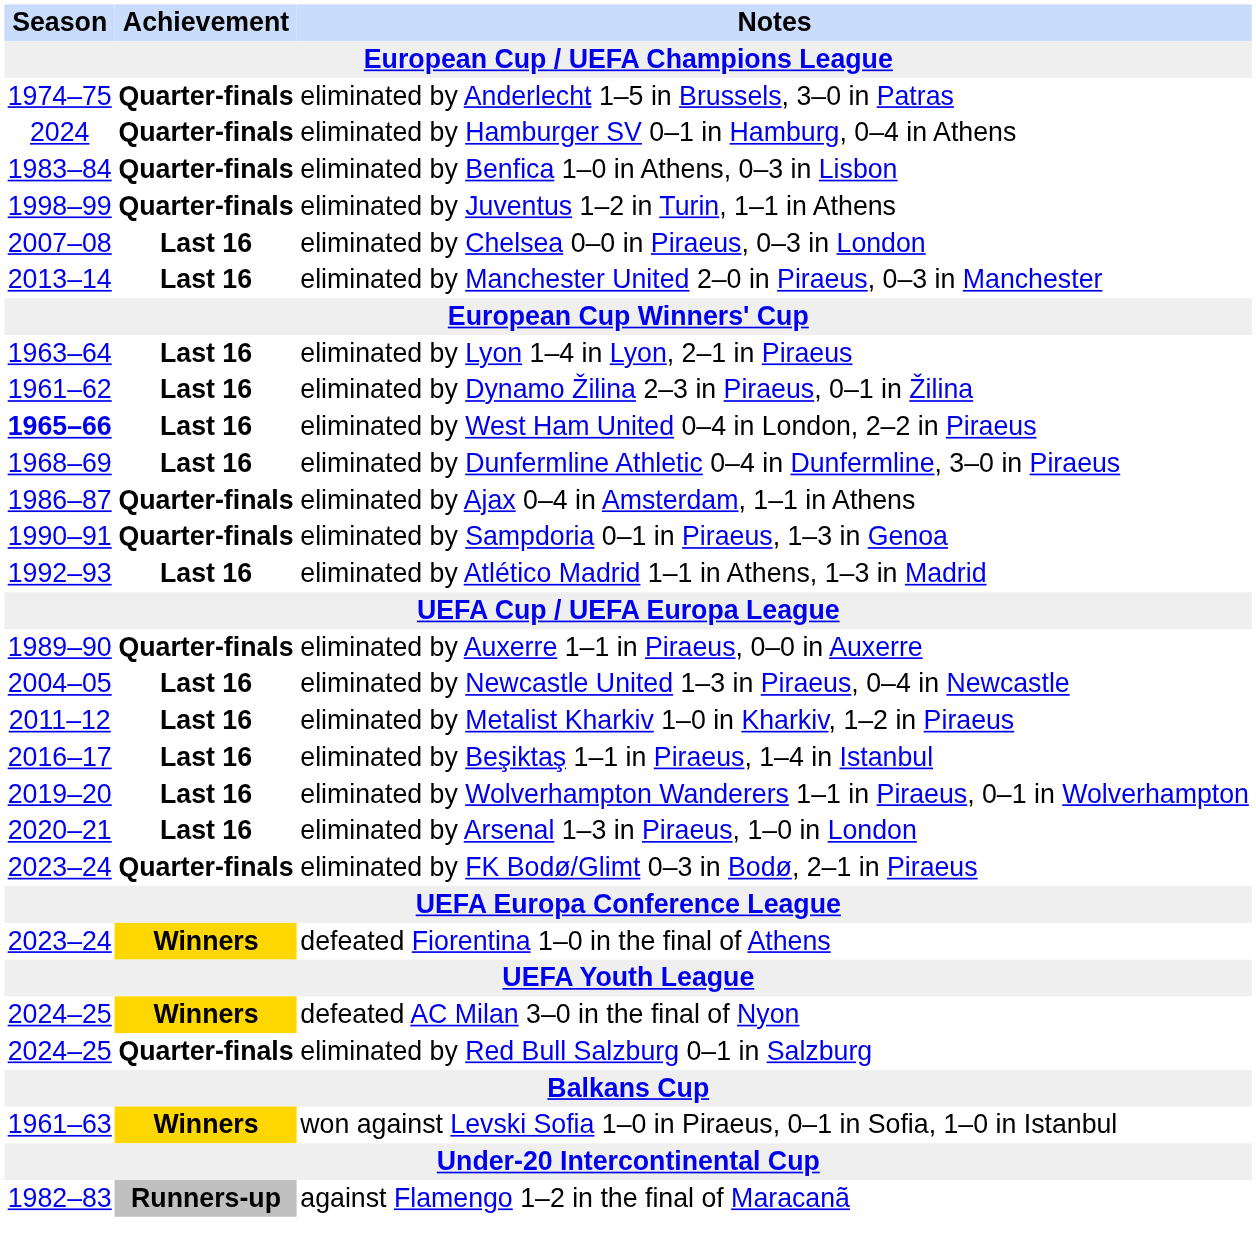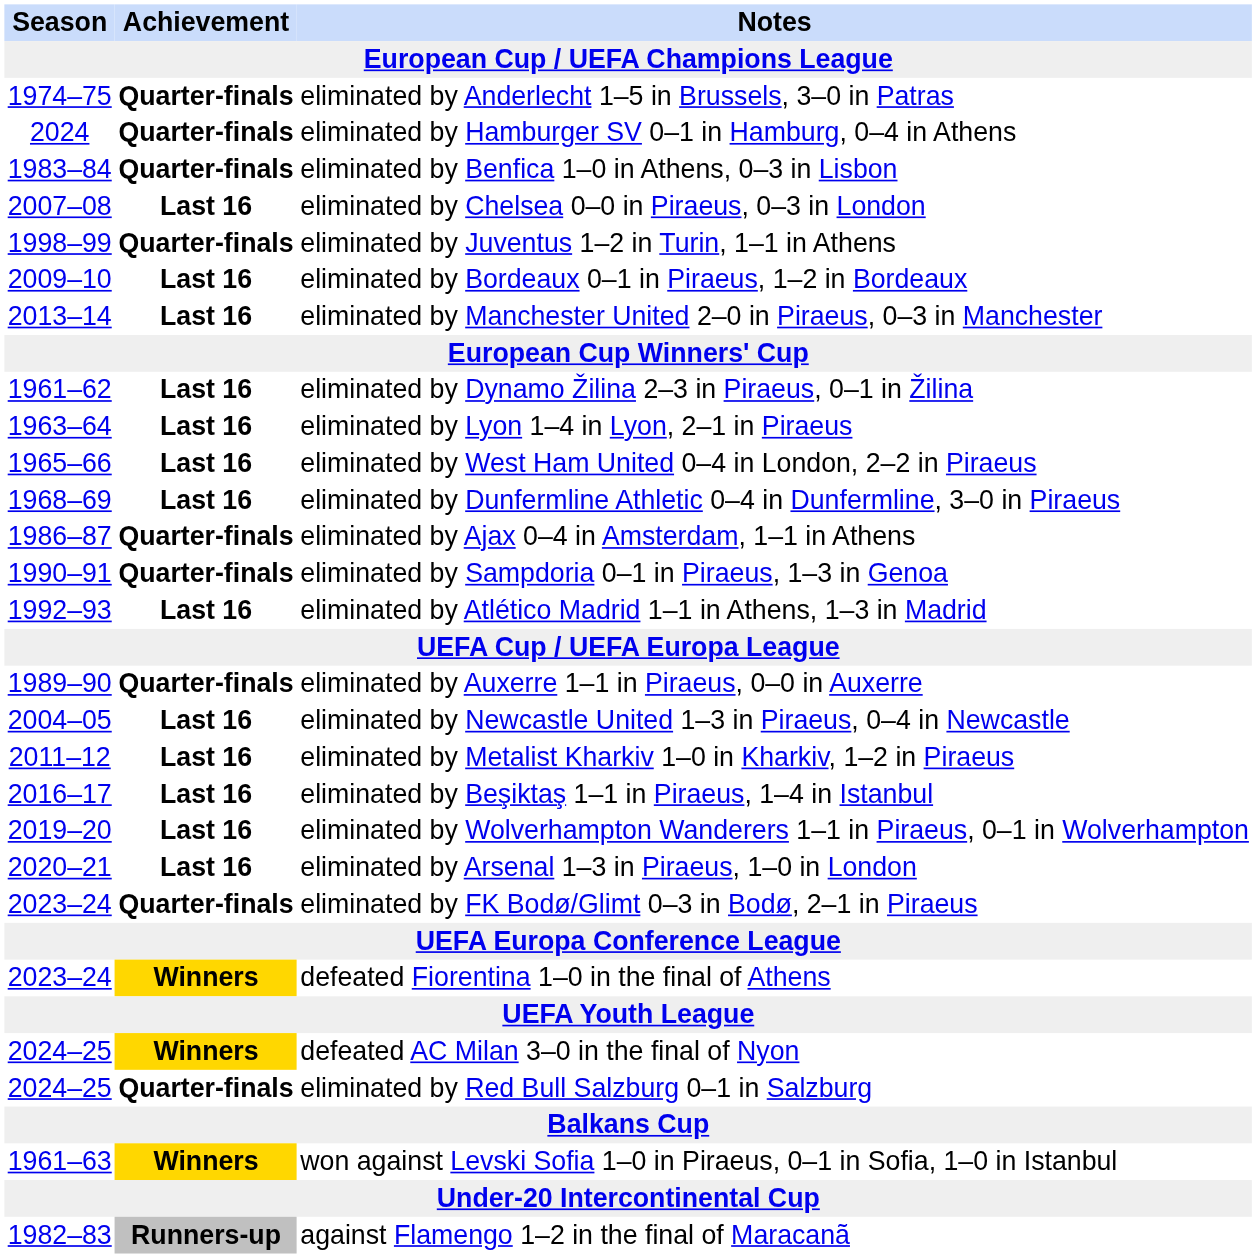rows swapped: eliminated by Juventus 1–2 in Turin, 1–1 in Athens <-> eliminated by Chelsea 0–0 in Piraeus, 0–3 in London
+ row: 2009–10 | Last 16 | eliminated by Bordeaux 0–1 in Piraeus, 1–2 in Bordeaux
rows swapped: eliminated by Dynamo Žilina 2–3 in Piraeus, 0–1 in Žilina <-> eliminated by Lyon 1–4 in Lyon, 2–1 in Piraeus
eliminated by West Ham United 0–4 in London, 2–2 in Piraeus | Season: bold -> normal
